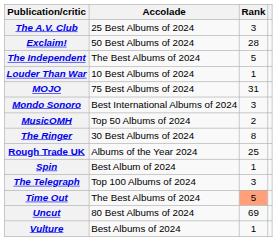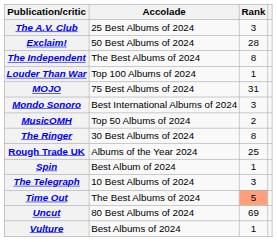The Independent | Rank: 5 -> 8
Louder Than War | Accolade: 10 Best Albums of 2024 -> Top 100 Albums of 2024
The Telegraph | Accolade: Top 100 Albums of 2024 -> 10 Best Albums of 2024
